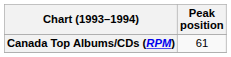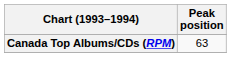Canada Top Albums/CDs (RPM) | Peak position: 61 -> 63
